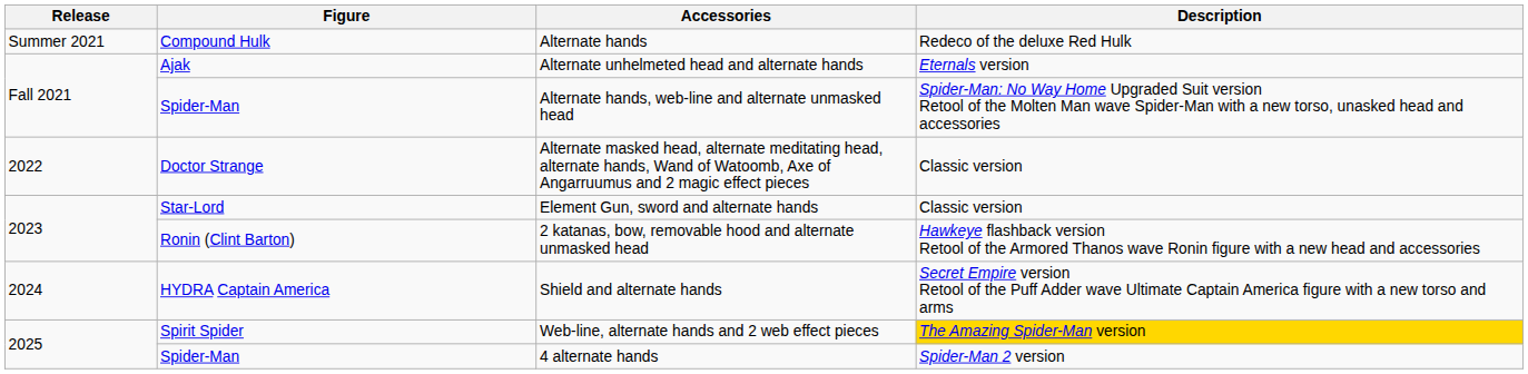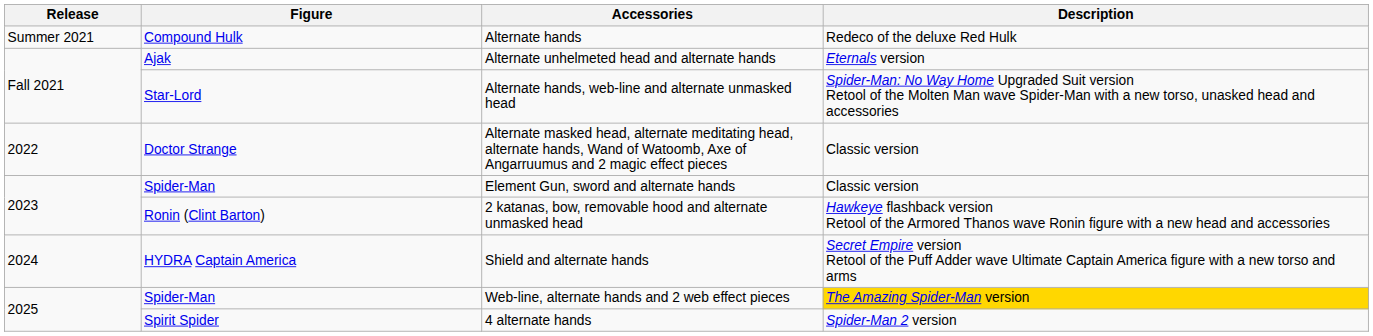Alternate hands, web-line and alternate unmasked head | Figure: Spider-Man -> Star-Lord
Element Gun, sword and alternate hands | Figure: Star-Lord -> Spider-Man
Web-line, alternate hands and 2 web effect pieces | Figure: Spirit Spider -> Spider-Man
4 alternate hands | Figure: Spider-Man -> Spirit Spider
